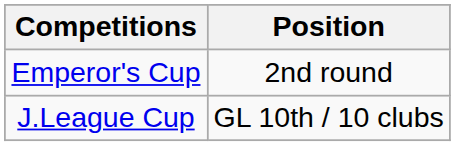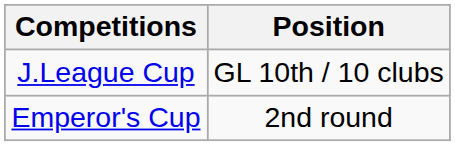rows swapped: Emperor's Cup <-> J.League Cup
